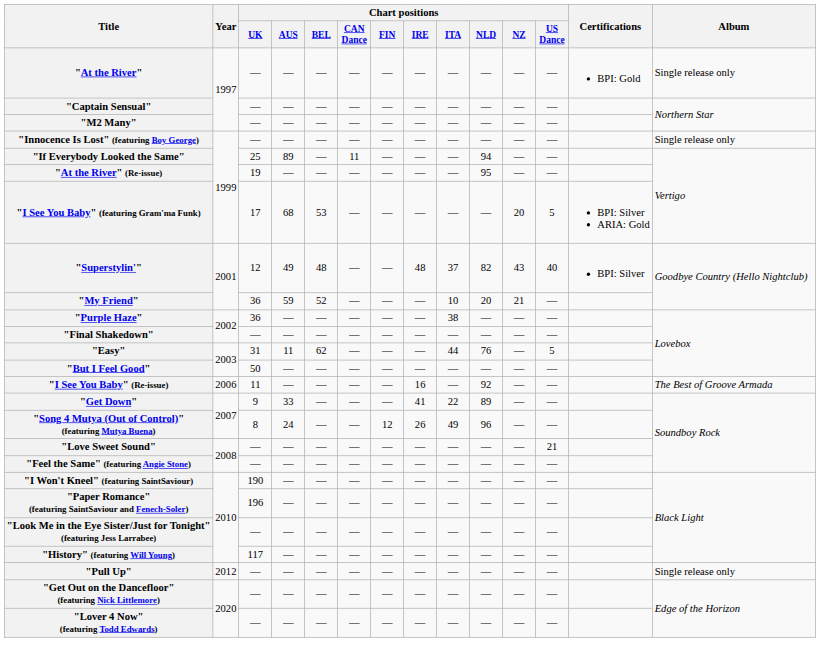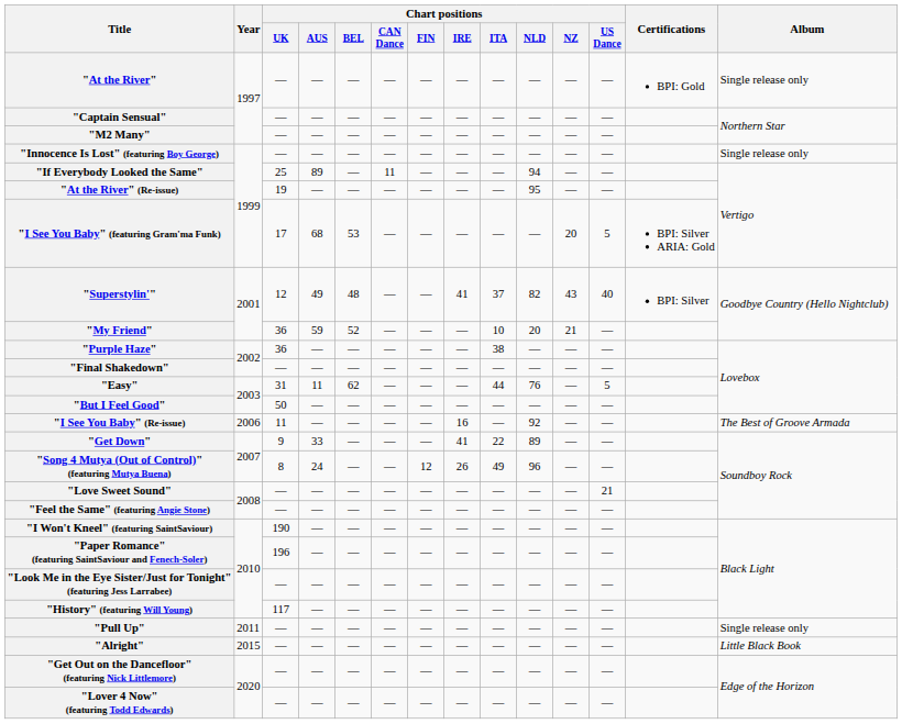"Superstylin'" | Chart positions / IRE: 48 -> 41
"Pull Up" | Year: 2012 -> 2011
+ row: "Alright" | 2015 | — | — | — | — | — | — | — | — | — | — | Little Black Book
